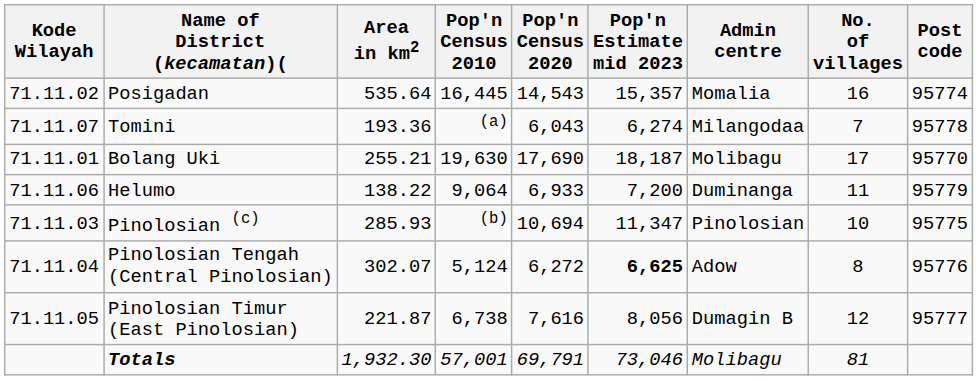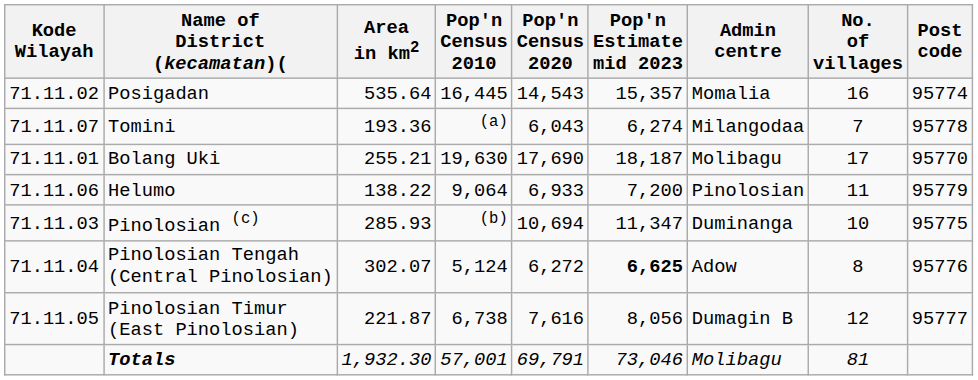Helumo | Admin centre: Duminanga -> Pinolosian
Pinolosian (c) | Admin centre: Pinolosian -> Duminanga
